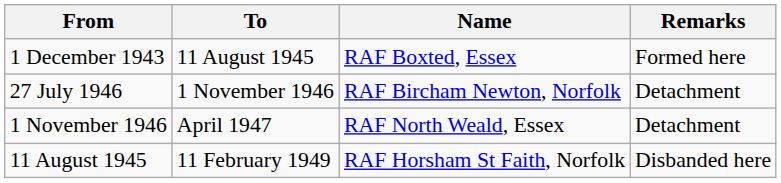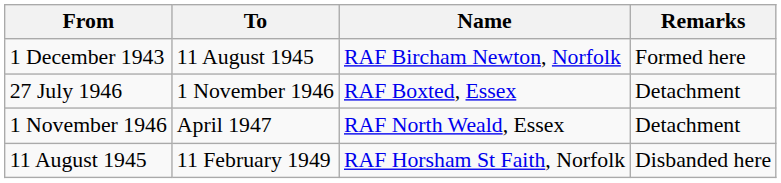1 December 1943 | Name: RAF Boxted, Essex -> RAF Bircham Newton, Norfolk
27 July 1946 | Name: RAF Bircham Newton, Norfolk -> RAF Boxted, Essex
